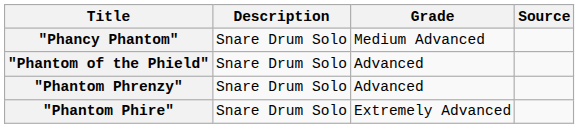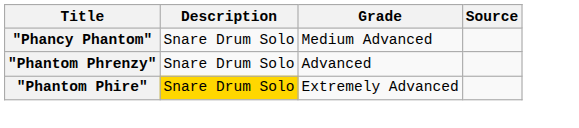- row: "Phantom of the Phield" | Snare Drum Solo | Advanced
"Phantom Phire" | Description: no background -> gold background
